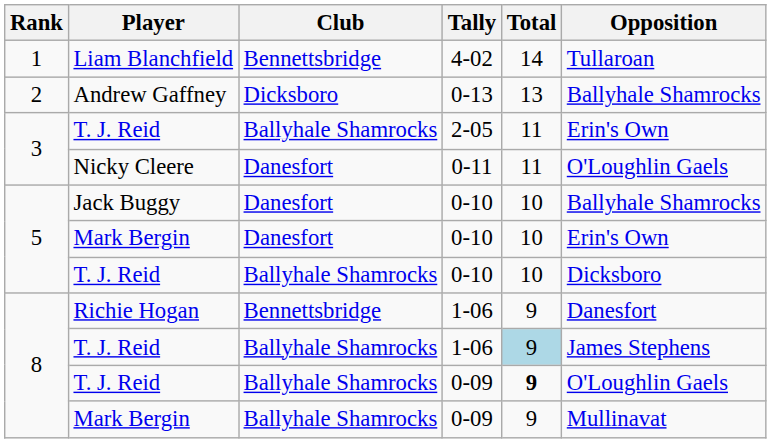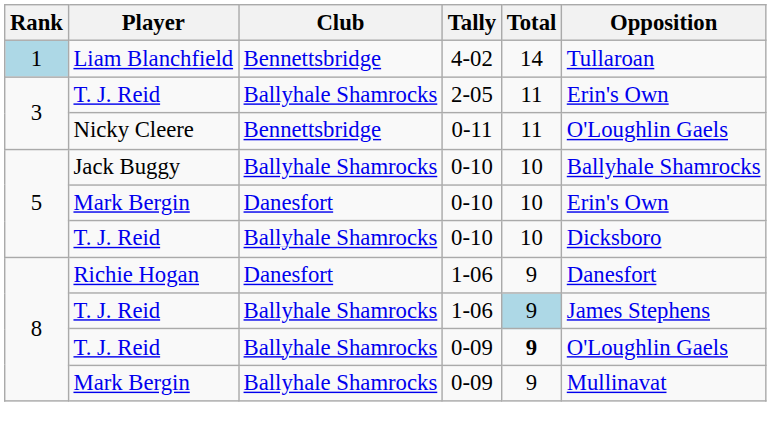Liam Blanchfield | Rank: no background -> lightblue background
- row: 2 | Andrew Gaffney | Dicksboro | 0-13 | 13 | Ballyhale Shamrocks
Nicky Cleere | Club: Danesfort -> Bennettsbridge
Jack Buggy | Club: Danesfort -> Ballyhale Shamrocks
Richie Hogan | Club: Bennettsbridge -> Danesfort
